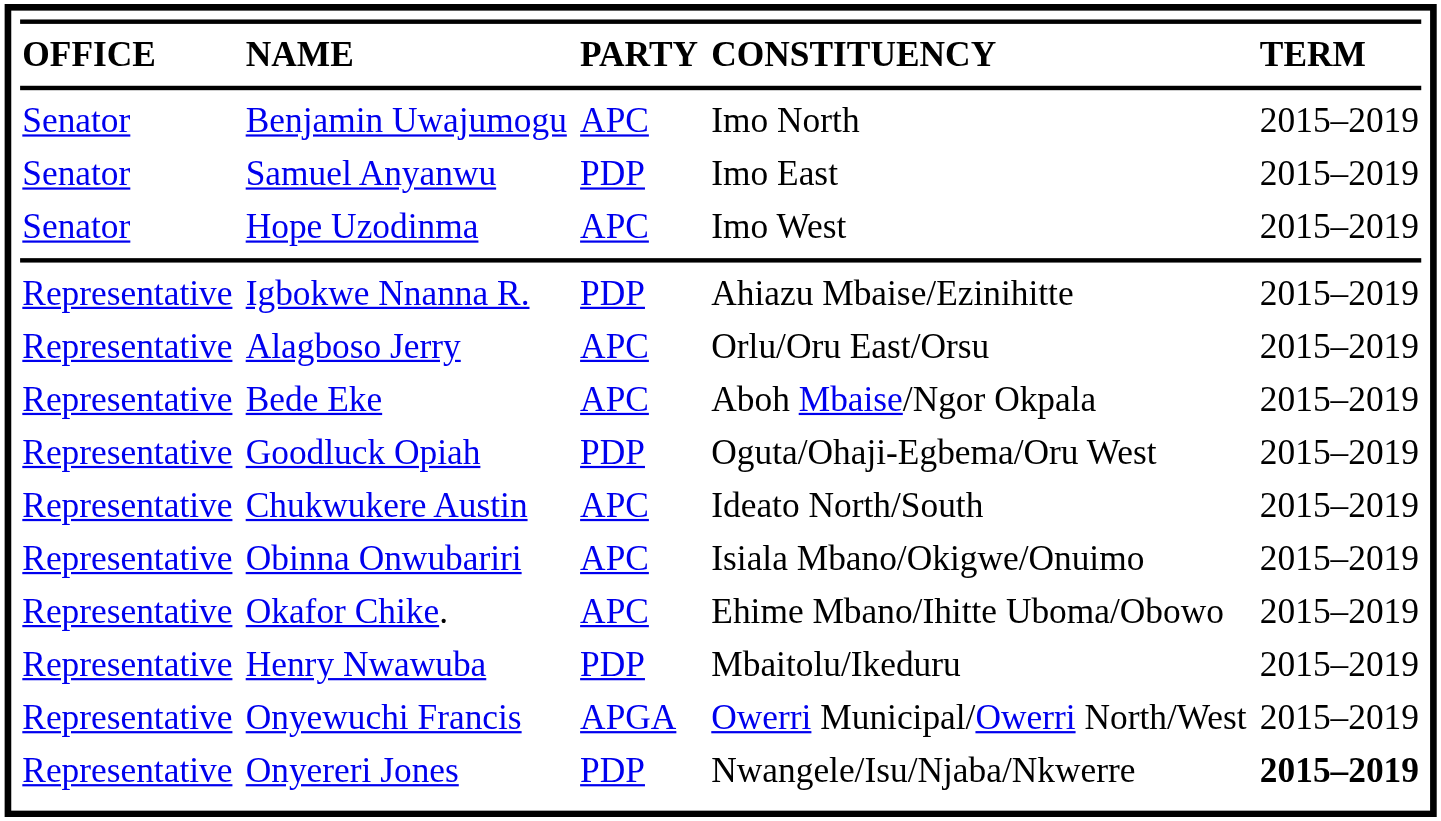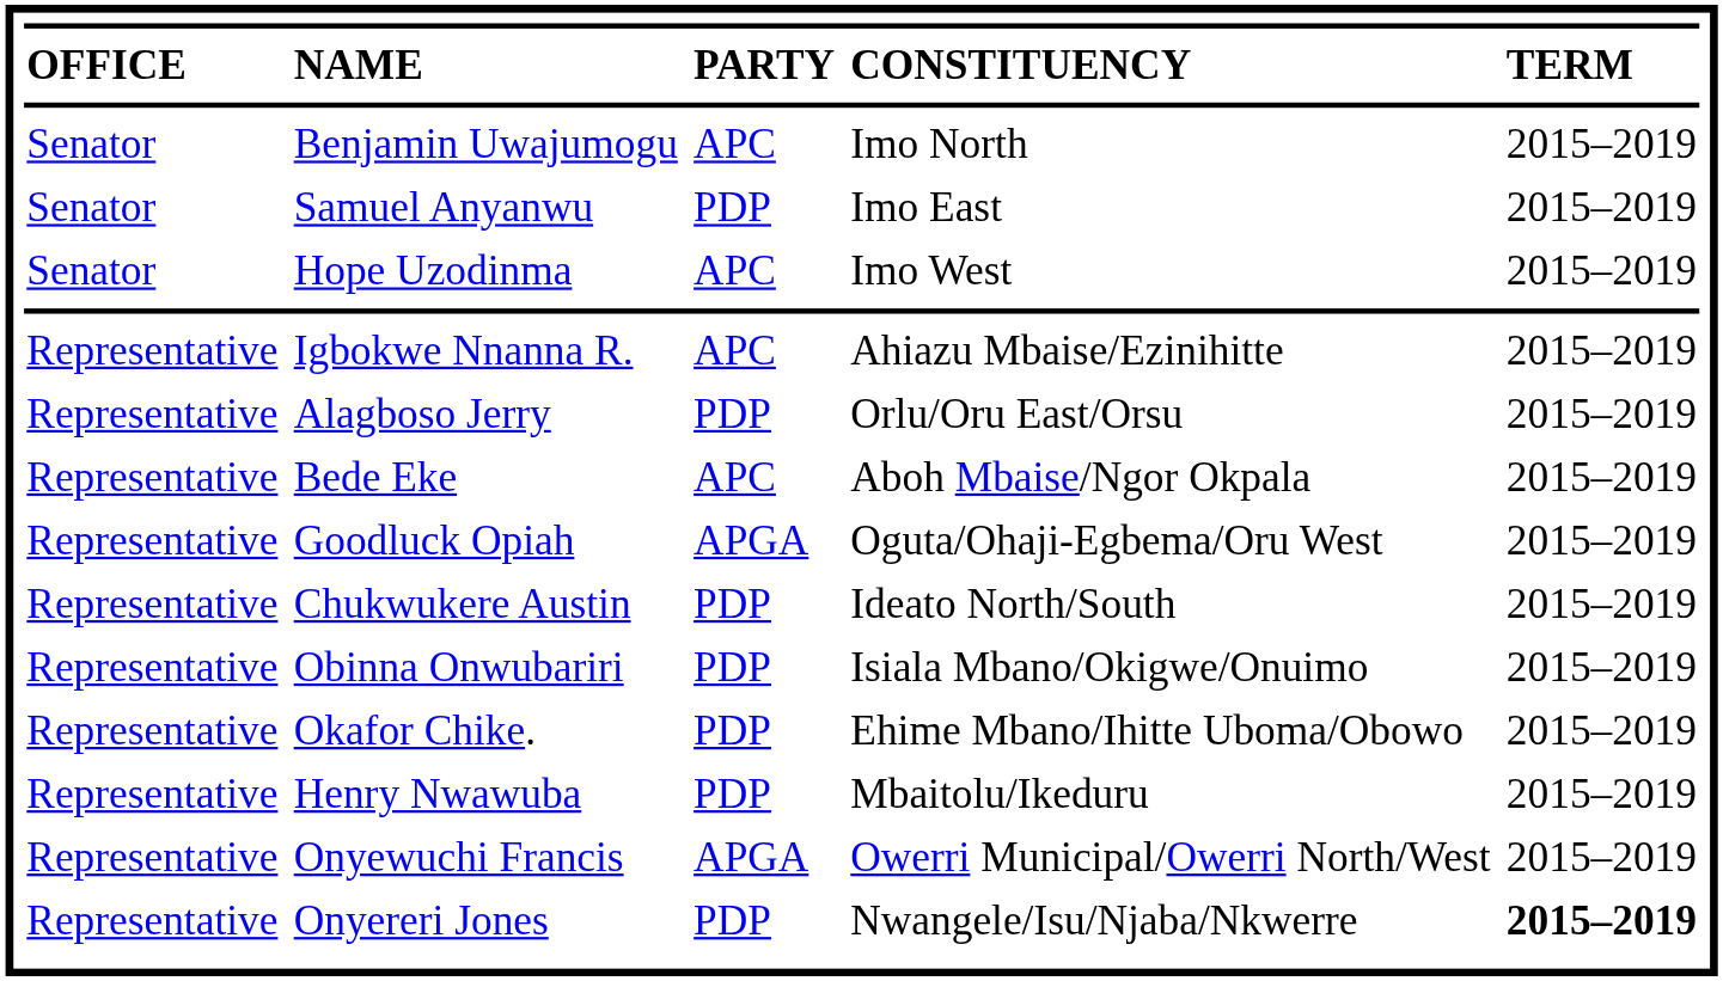Igbokwe Nnanna R. | column 3: PDP -> APC
Alagboso Jerry | column 3: APC -> PDP
Goodluck Opiah | column 3: PDP -> APGA
Chukwukere Austin | column 3: APC -> PDP
Obinna Onwubariri | column 3: APC -> PDP
Okafor Chike. | column 3: APC -> PDP
